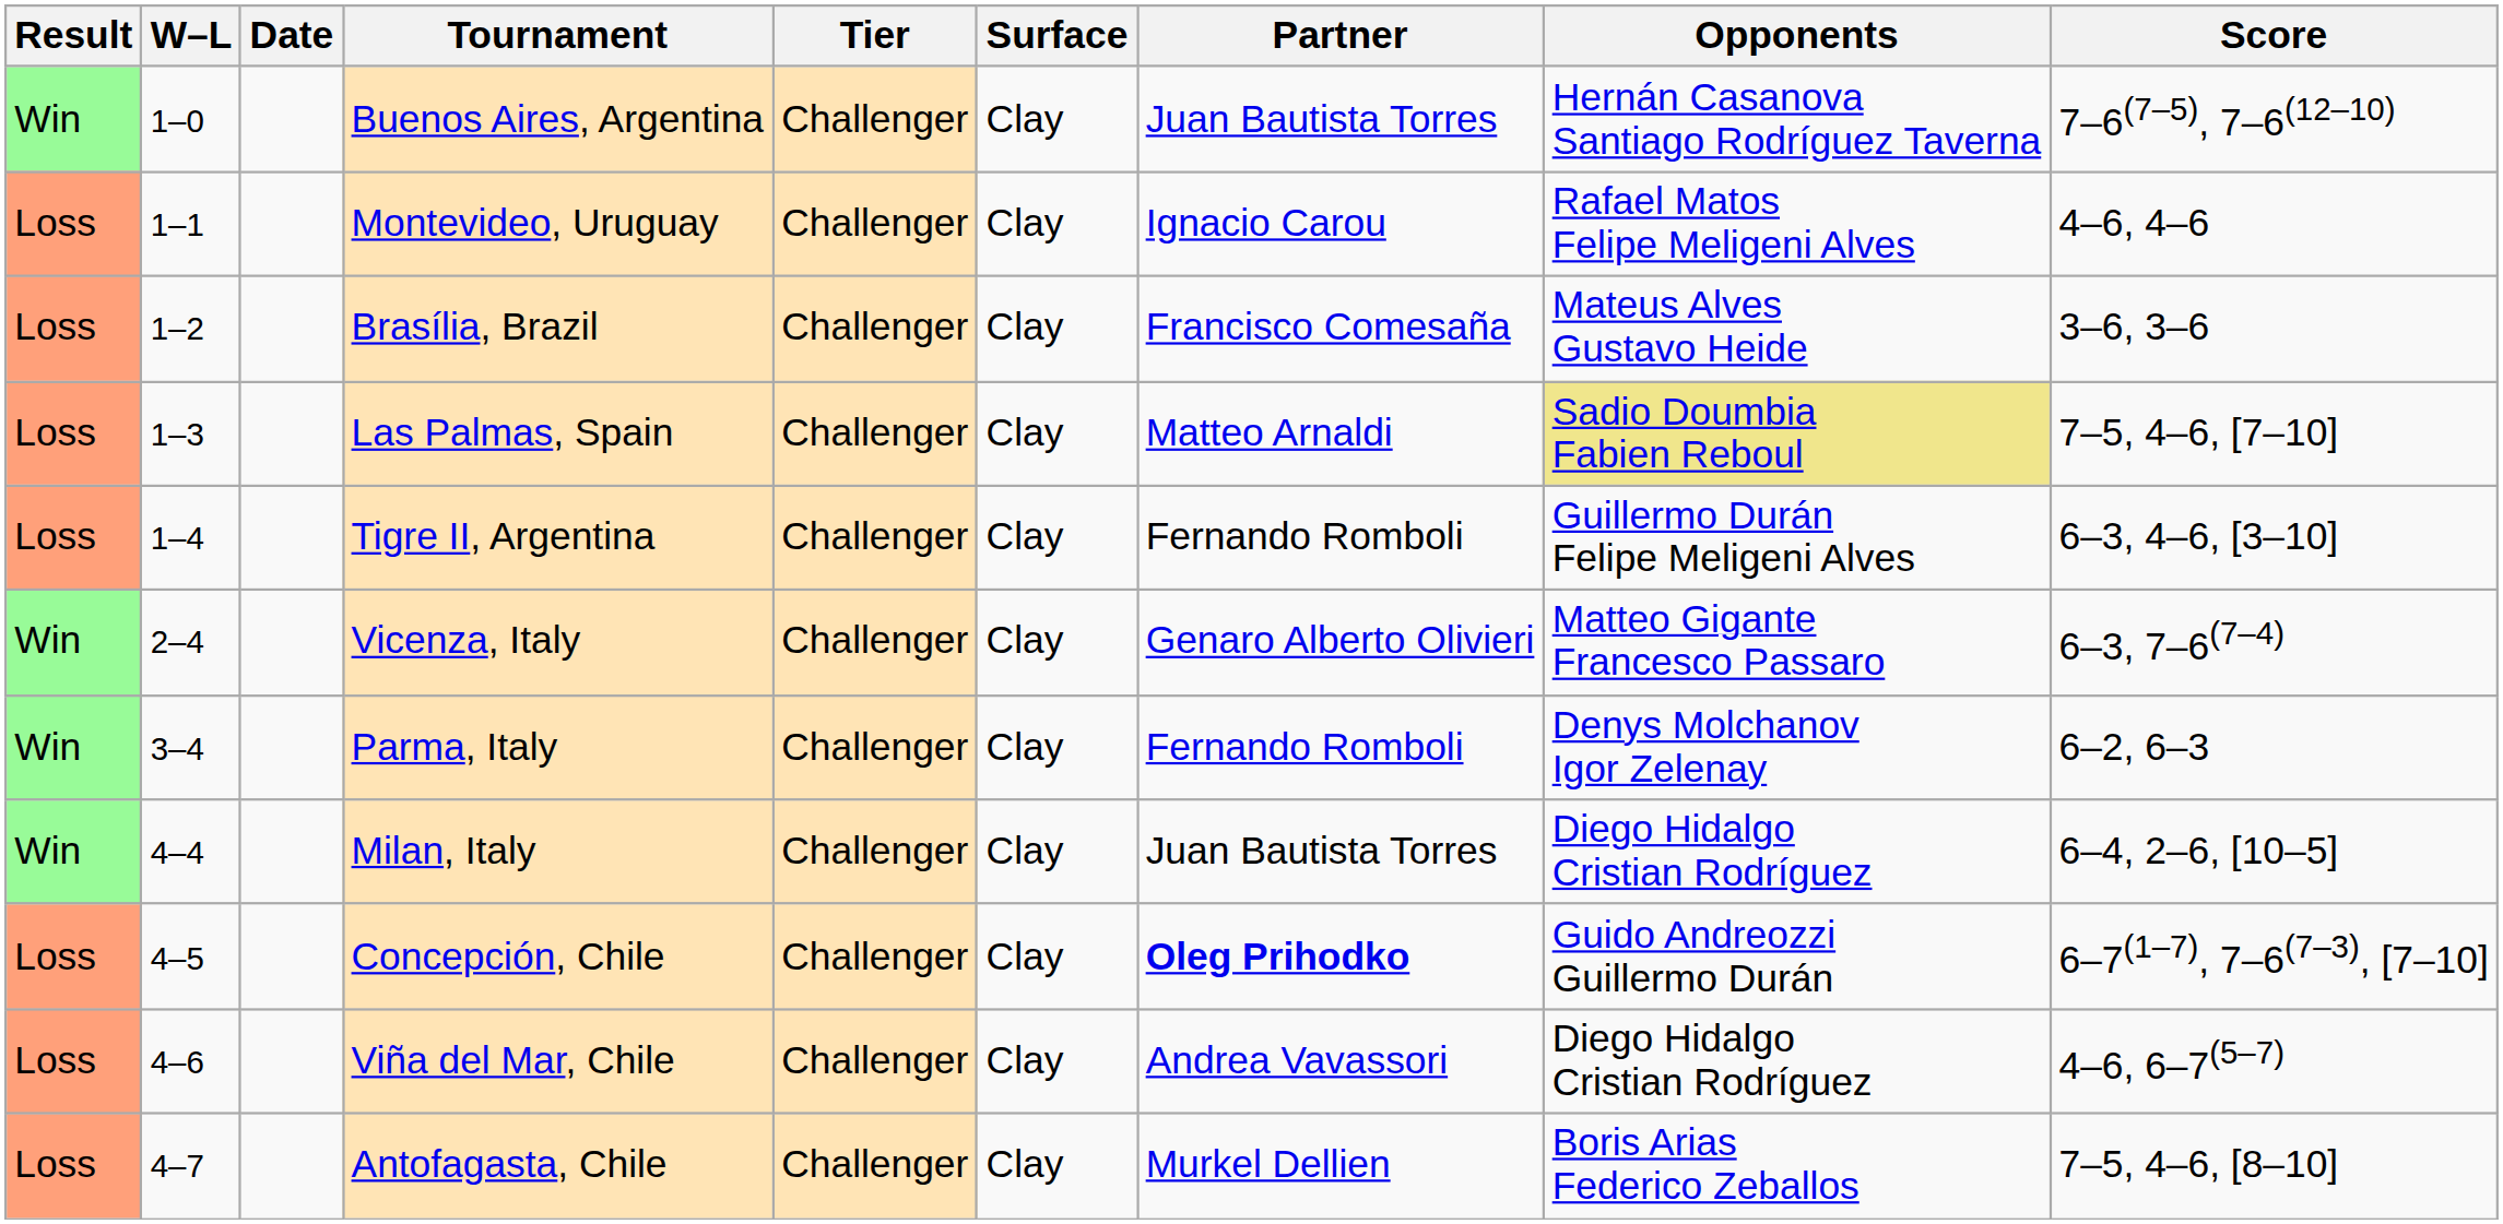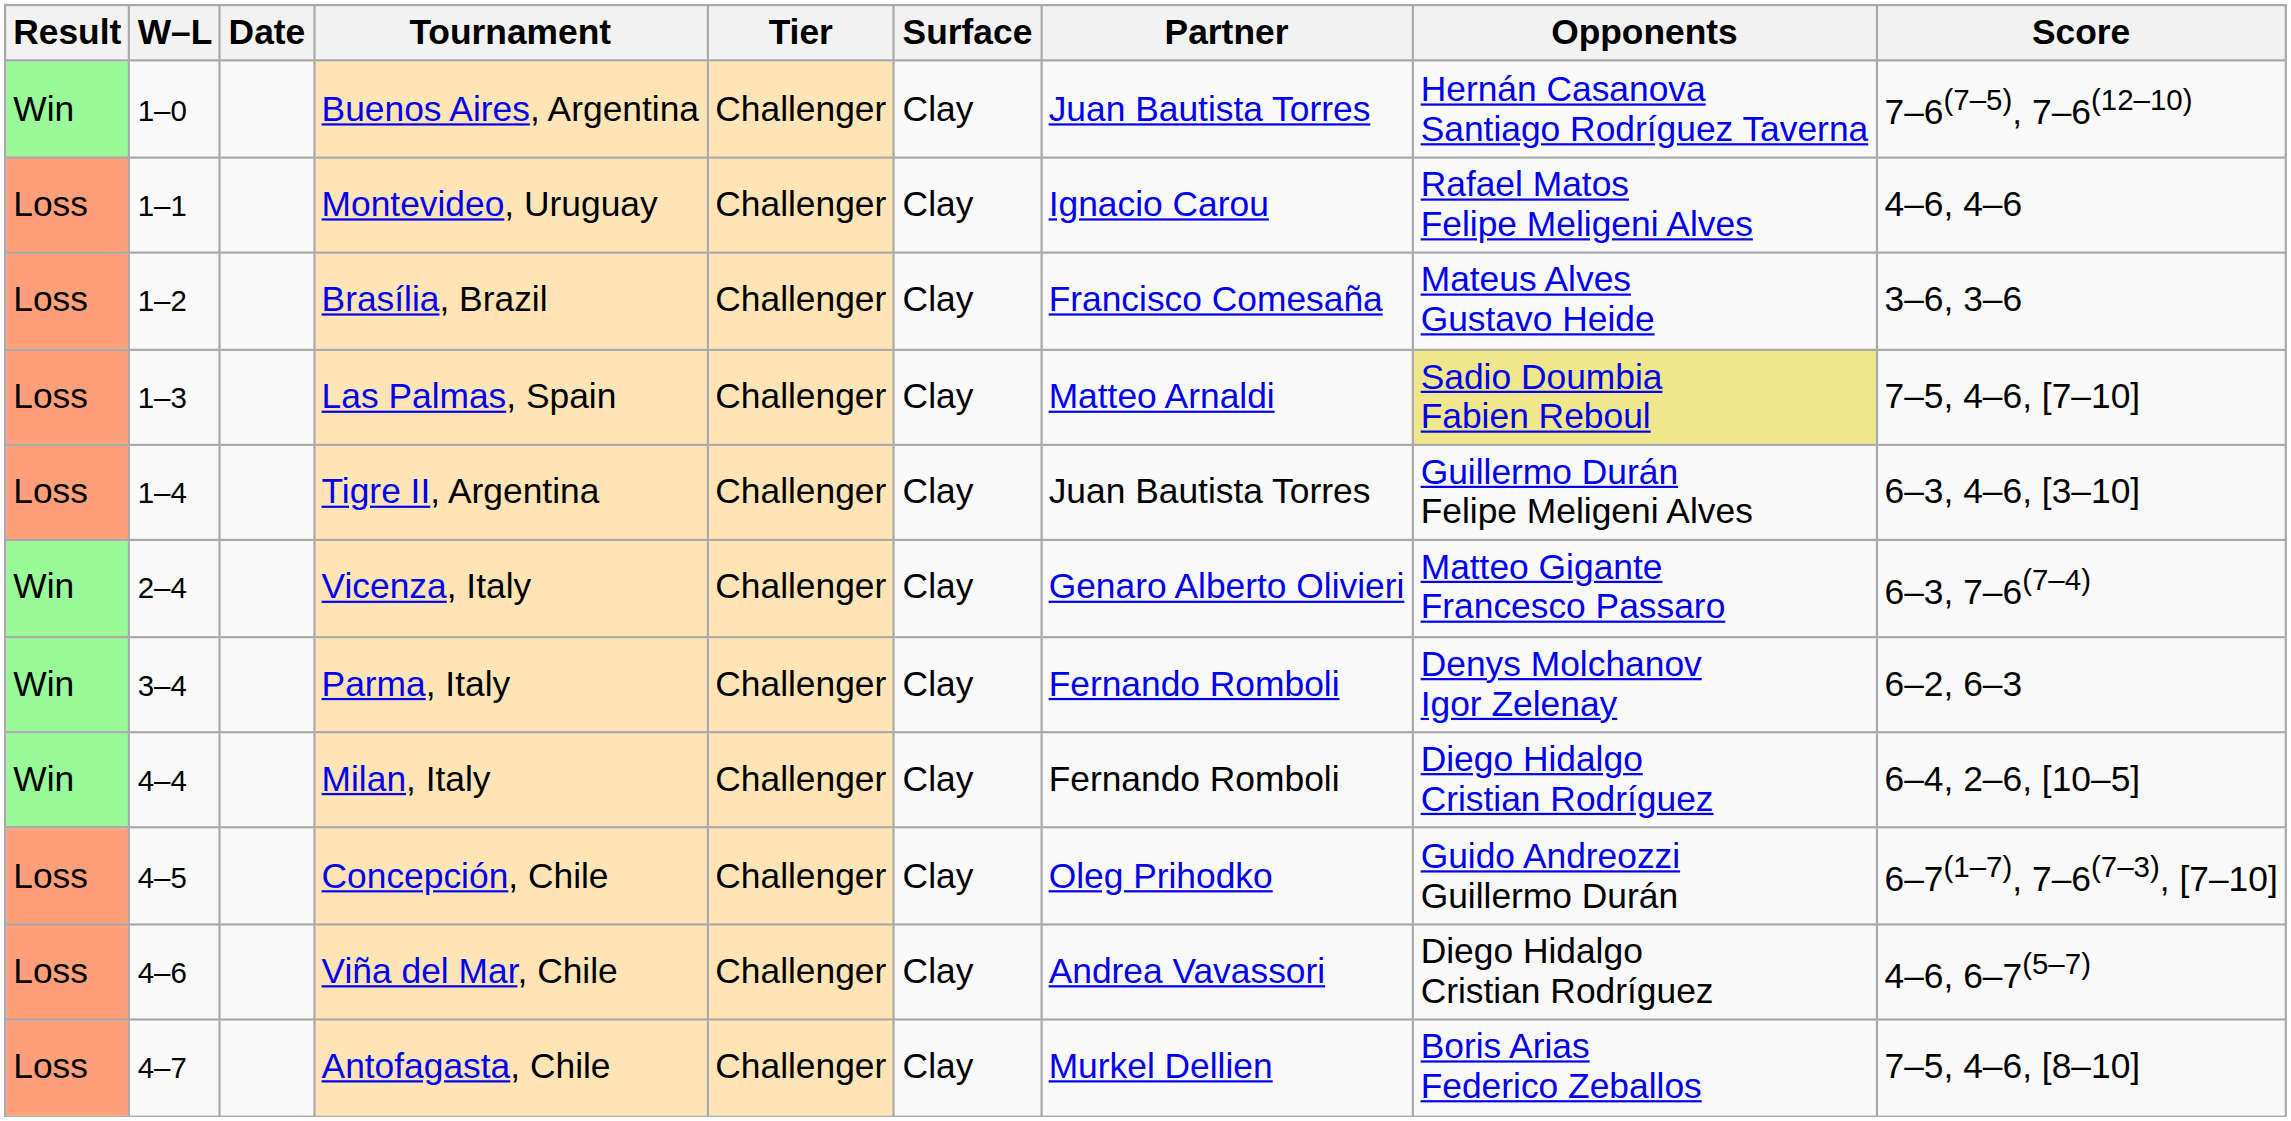Tigre II, Argentina | Partner: Fernando Romboli -> Juan Bautista Torres
Milan, Italy | Partner: Juan Bautista Torres -> Fernando Romboli
Concepción, Chile | Partner: bold -> normal
